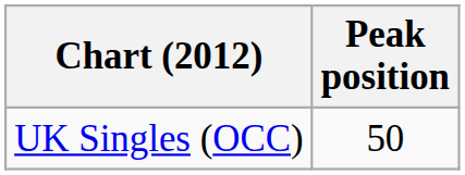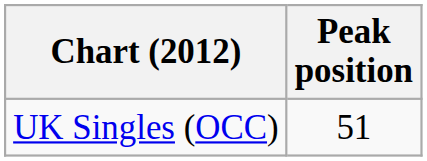UK Singles (OCC) | Peak position: 50 -> 51
